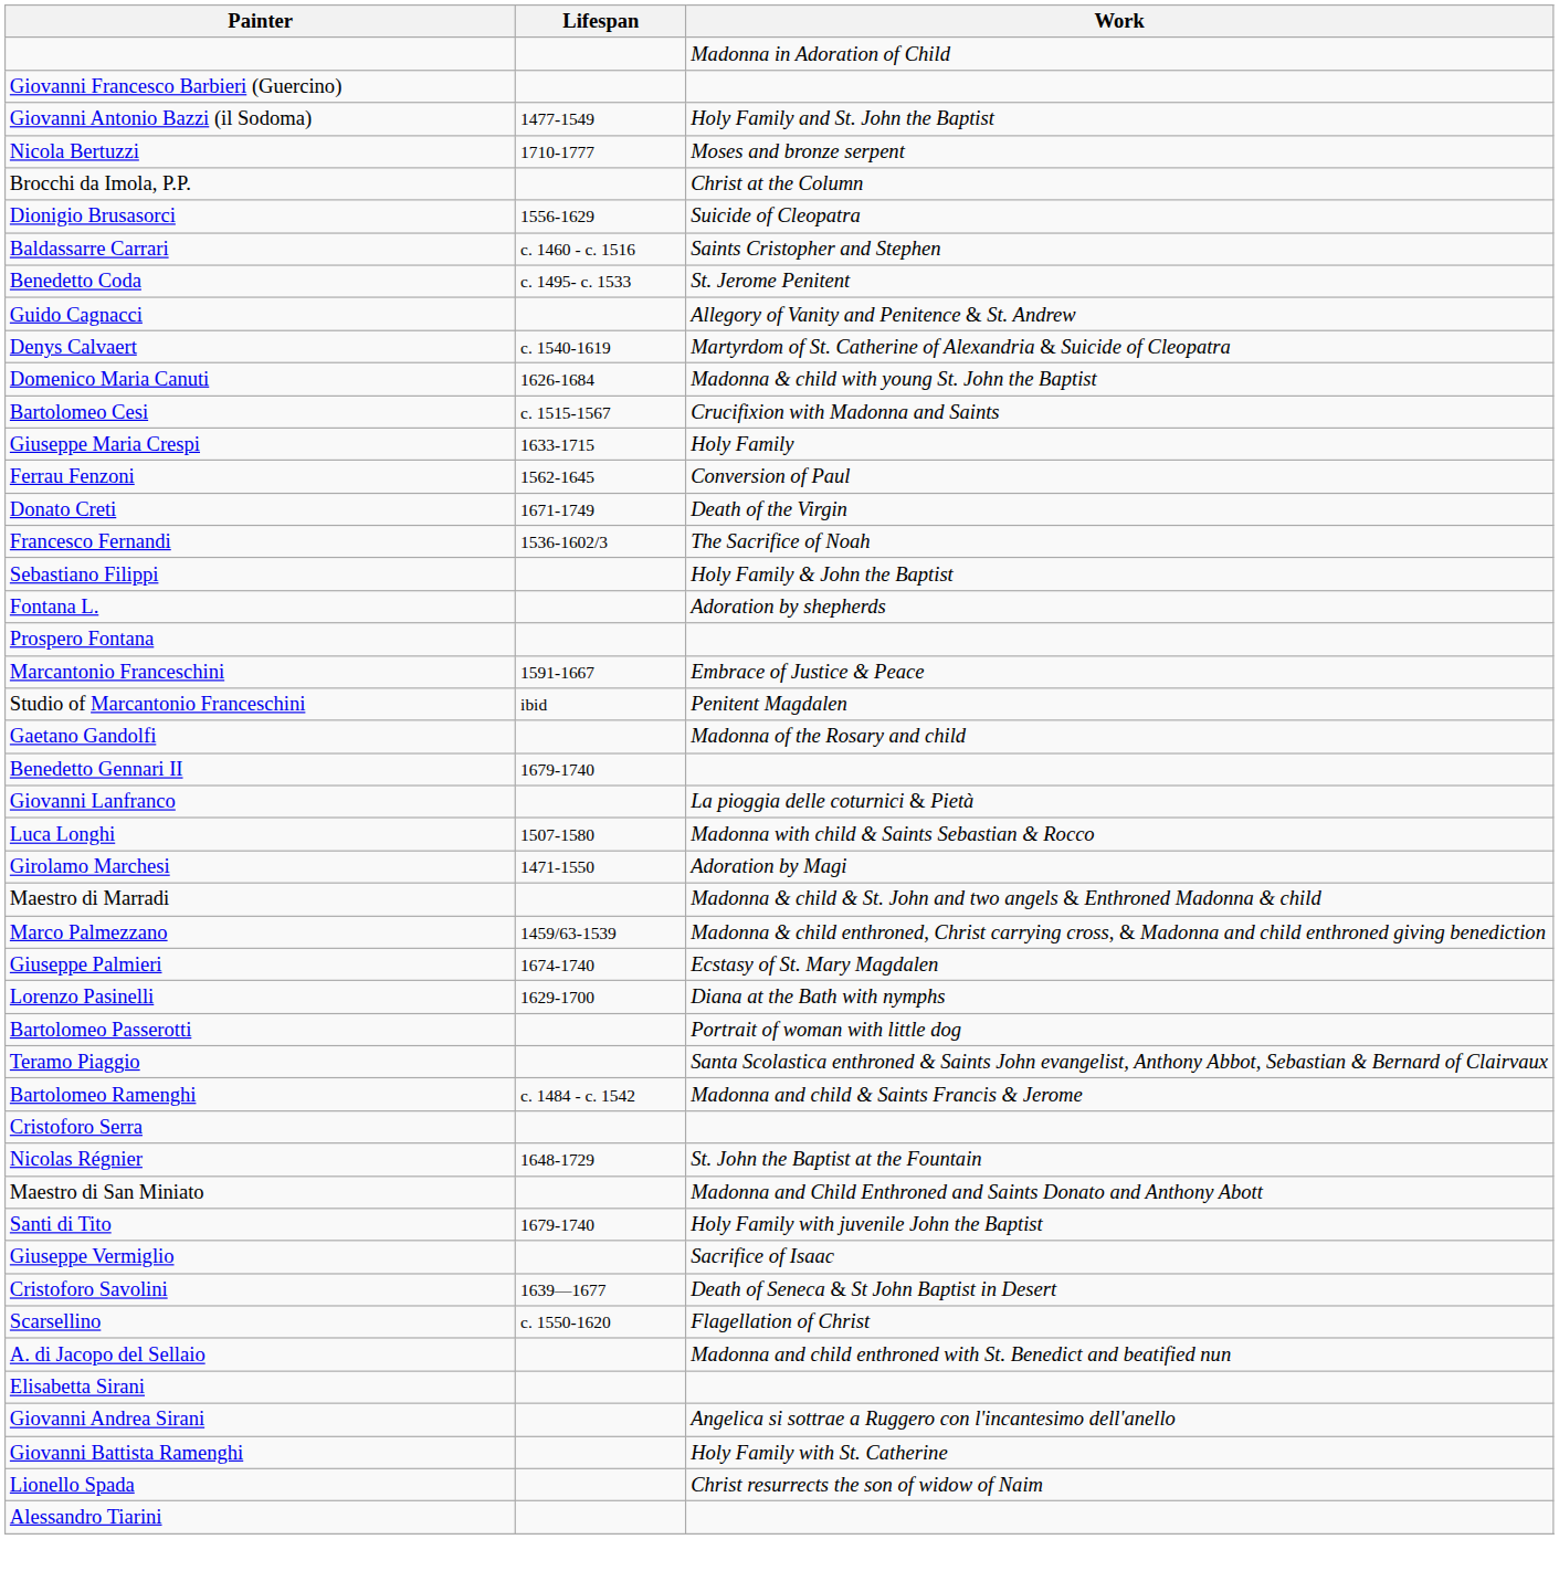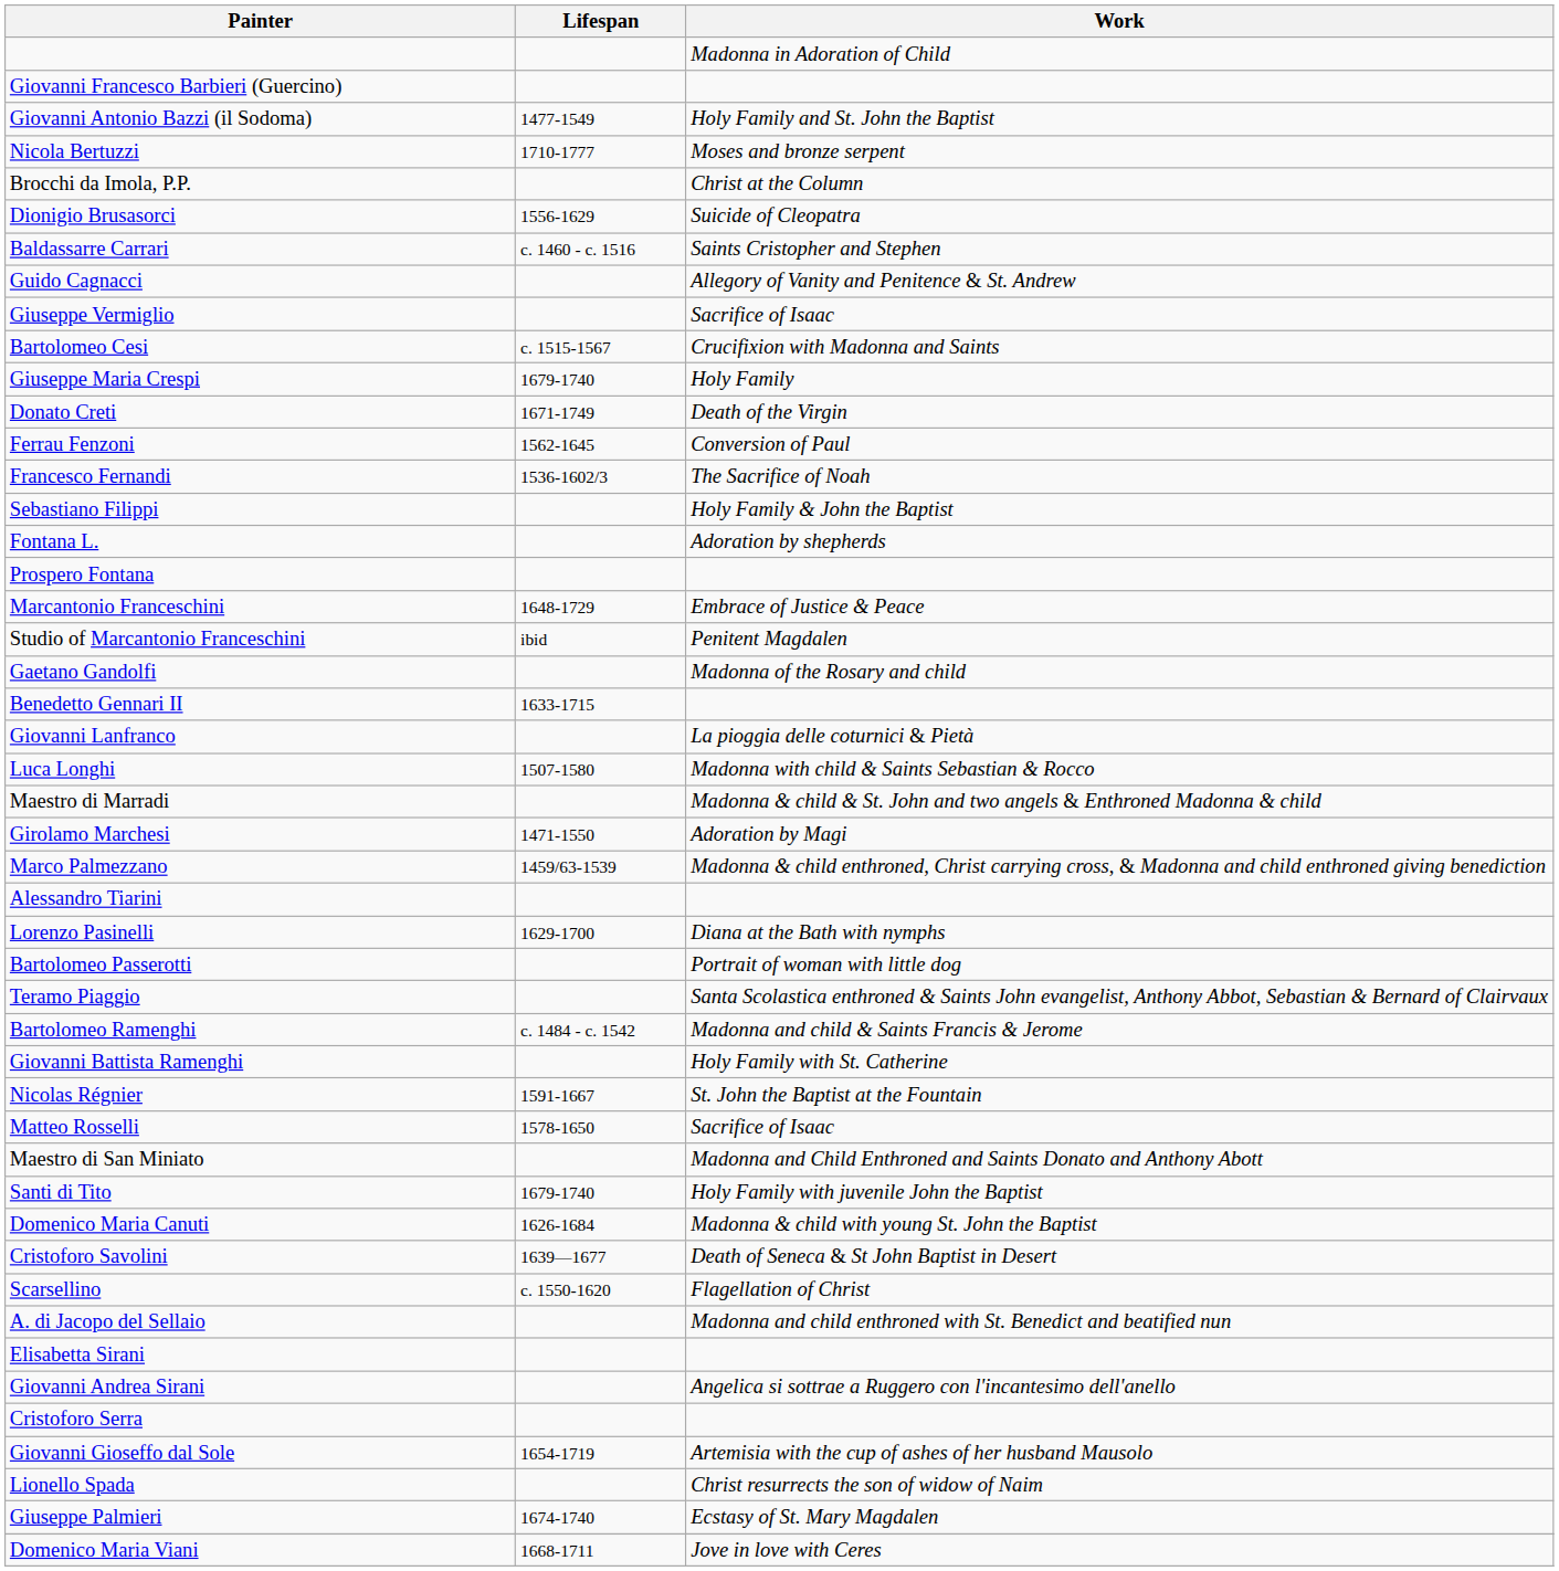- row: Benedetto Coda | c. 1495- c. 1533 | St. Jerome Penitent
- row: Denys Calvaert | c. 1540-1619 | Martyrdom of St. Catherine of Alexandria & Suicide of Cleopatra
rows swapped: Domenico Maria Canuti <-> Giuseppe Vermiglio
Giuseppe Maria Crespi | Lifespan: 1633-1715 -> 1679-1740
rows swapped: Donato Creti <-> Ferrau Fenzoni
Marcantonio Franceschini | Lifespan: 1591-1667 -> 1648-1729
Benedetto Gennari II | Lifespan: 1679-1740 -> 1633-1715
rows swapped: Girolamo Marchesi <-> Maestro di Marradi
rows swapped: Giuseppe Palmieri <-> Alessandro Tiarini
rows swapped: Giovanni Battista Ramenghi <-> Cristoforo Serra
Nicolas Régnier | Lifespan: 1648-1729 -> 1591-1667
+ row: Matteo Rosselli | 1578-1650 | Sacrifice of Isaac
+ row: Giovanni Gioseffo dal Sole | 1654-1719 | Artemisia with the cup of ashes of her husband Mausolo
+ row: Domenico Maria Viani | 1668-1711 | Jove in love with Ceres
